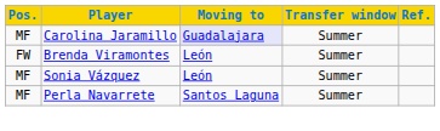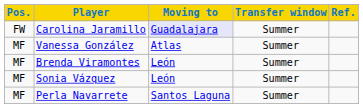Carolina Jaramillo | Pos.: MF -> FW
+ row: MF | Vanessa González | Atlas | Summer
Brenda Viramontes | Pos.: FW -> MF
